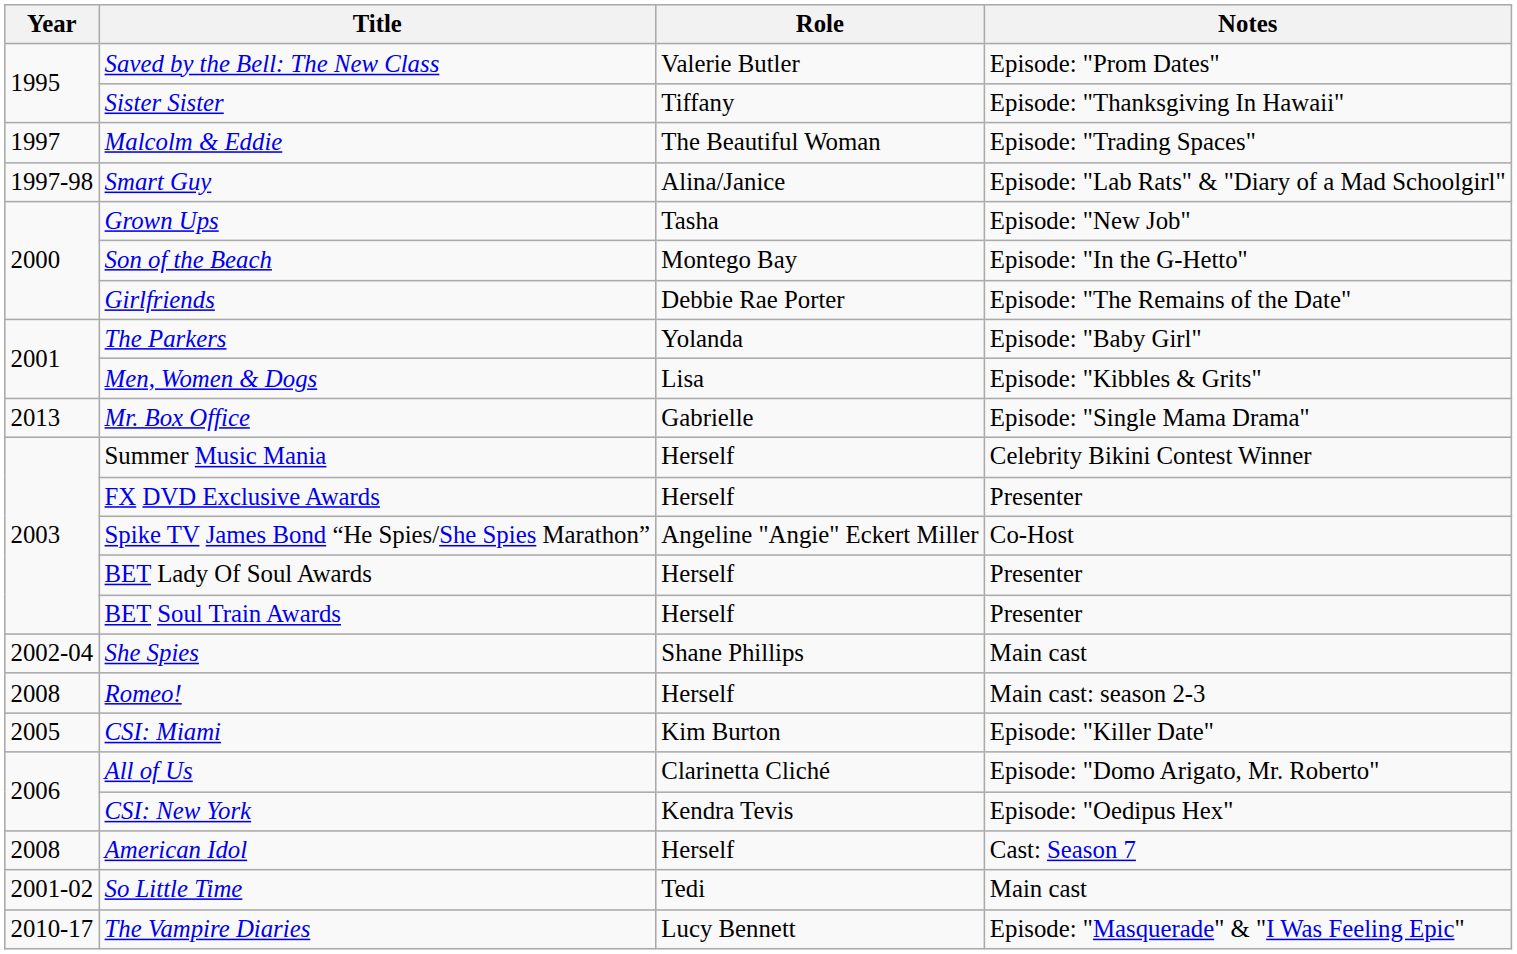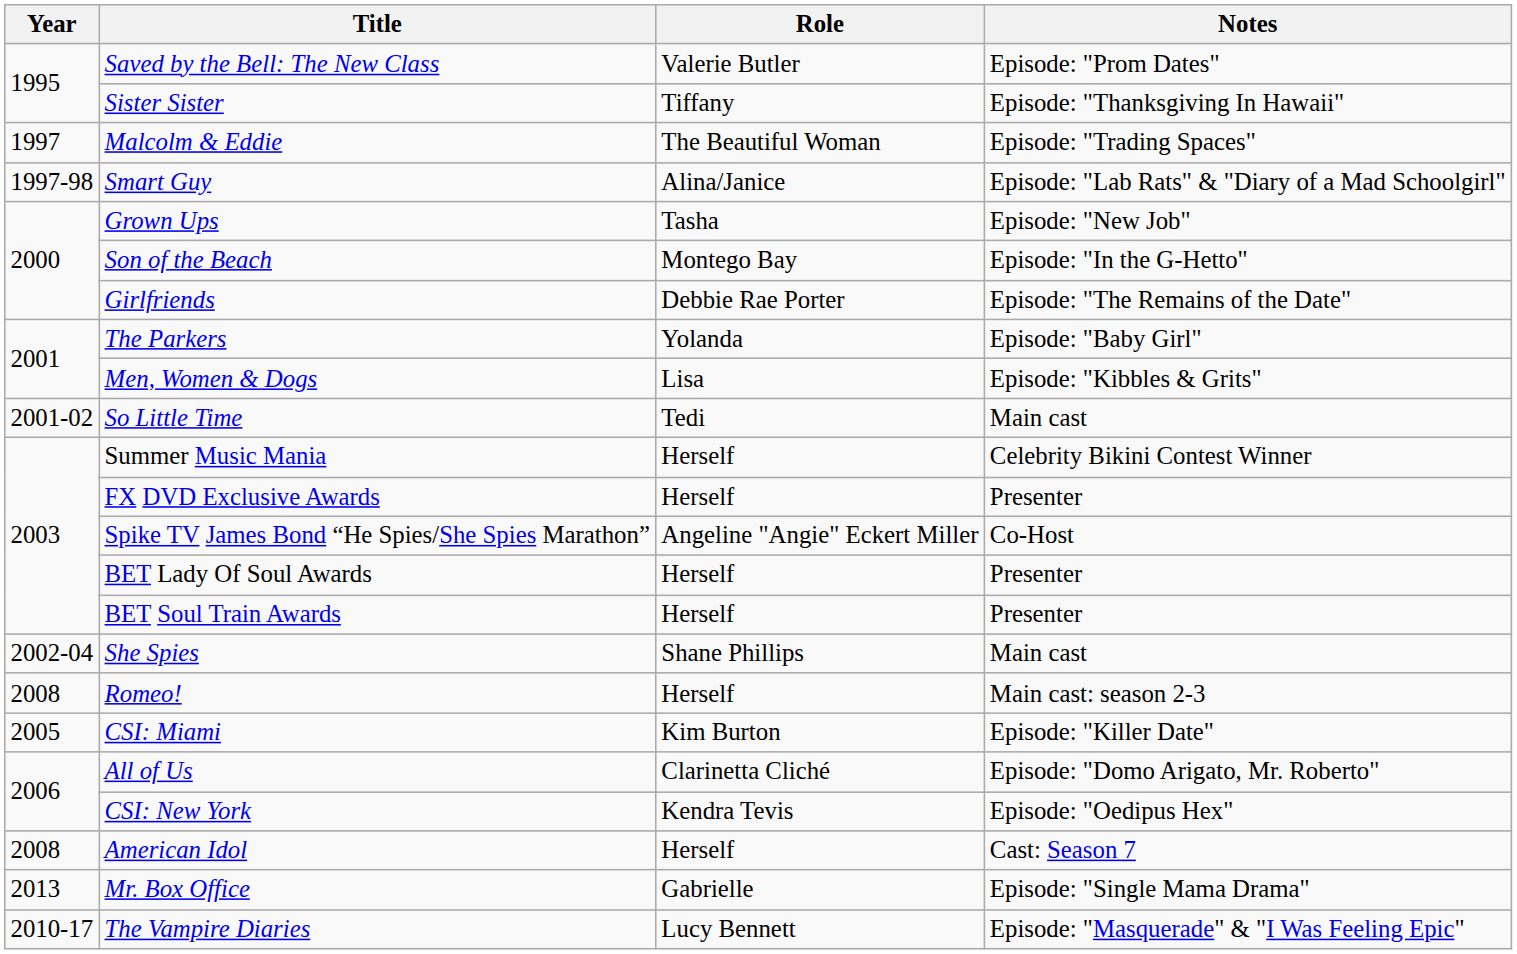rows swapped: So Little Time <-> Mr. Box Office
